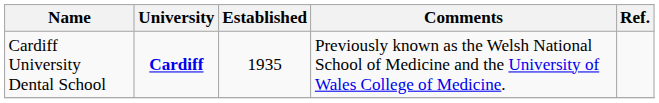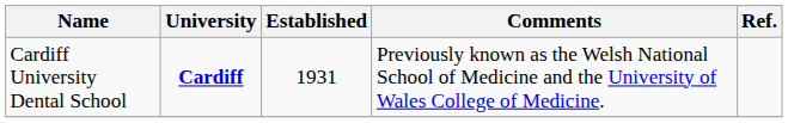Cardiff University Dental School | Established: 1935 -> 1931
